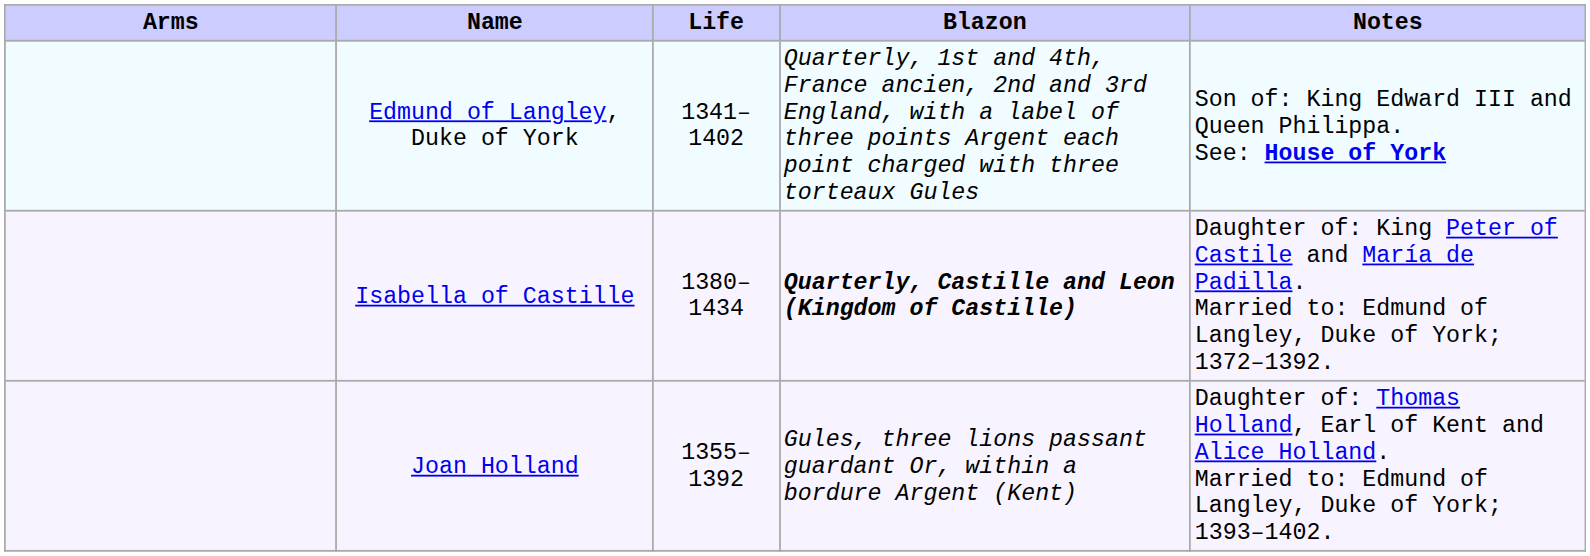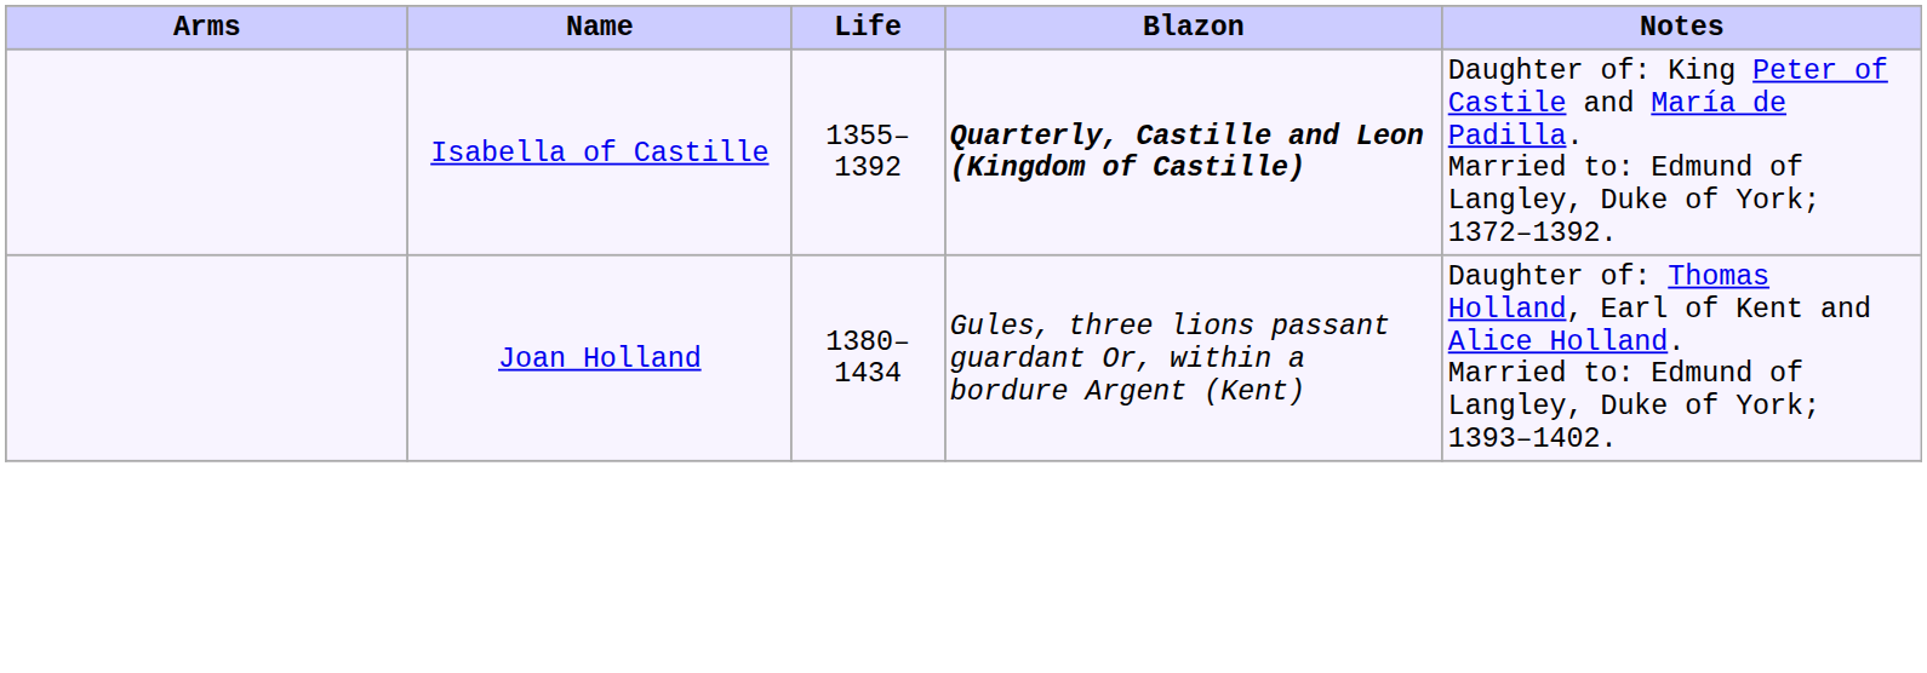- row: Edmund of Langley, Duke of York | 1341–1402 | Quarterly, 1st and 4th, France ancien, 2nd and 3rd England, with a label of three points Argent each point charged with three torteaux Gules | Son of: King Edward III and Queen Philippa. See: House of York
Isabella of Castille | Life: 1380–1434 -> 1355–1392
Joan Holland | Life: 1355–1392 -> 1380–1434
